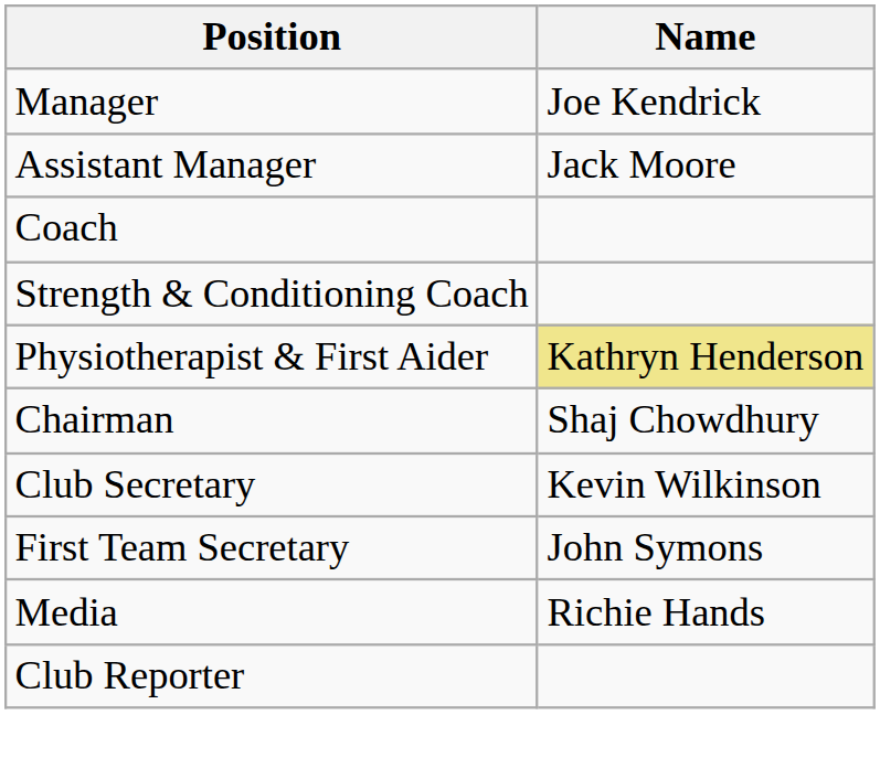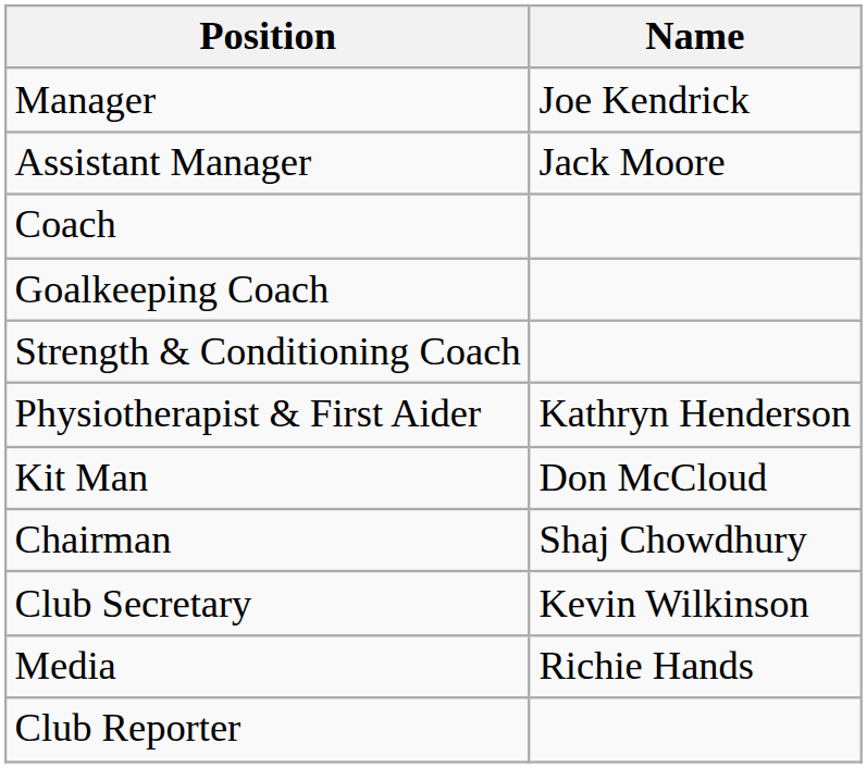+ row: Goalkeeping Coach
Physiotherapist & First Aider | Name: khaki background -> no background
+ row: Kit Man | Don McCloud
- row: First Team Secretary | John Symons
